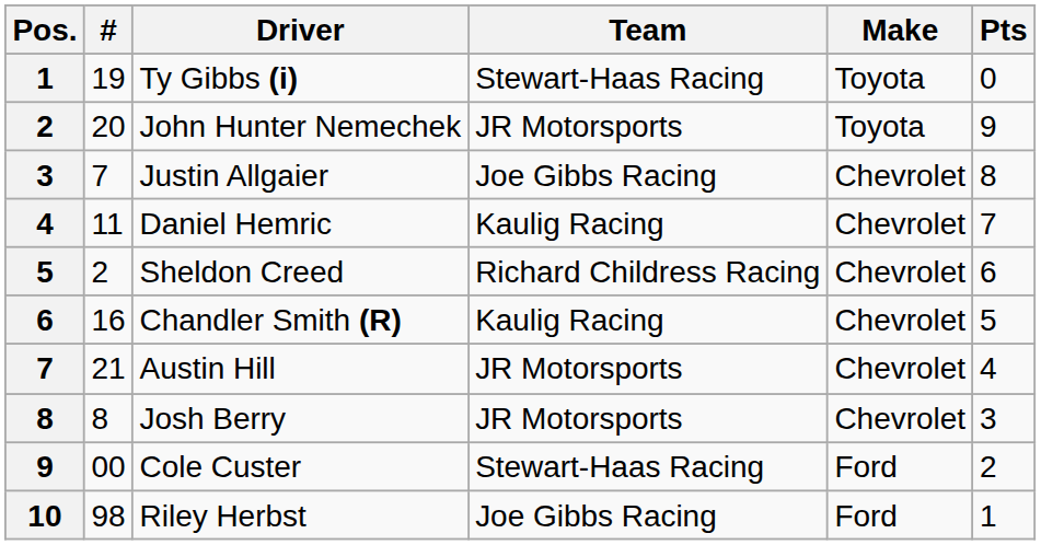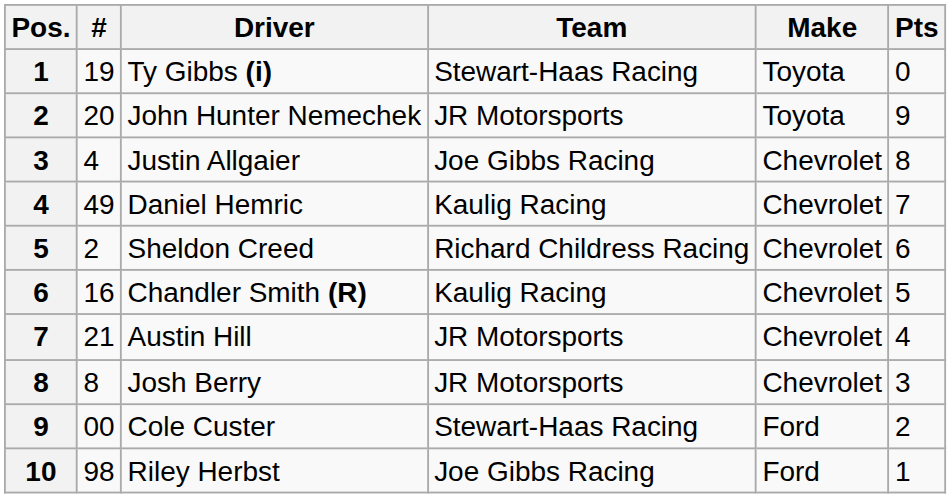Justin Allgaier | #: 7 -> 4
Daniel Hemric | #: 11 -> 49
